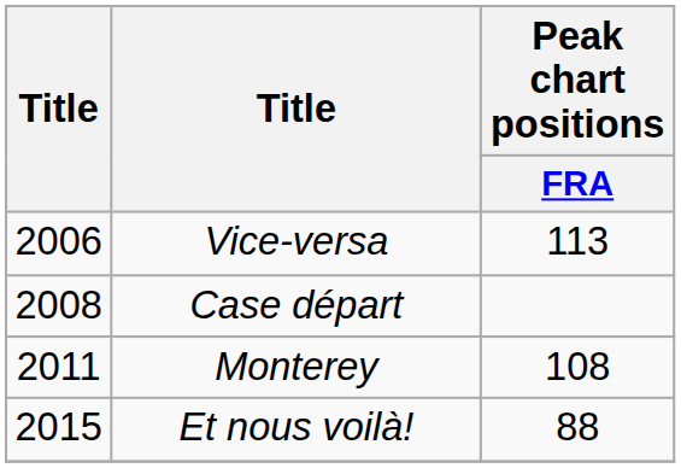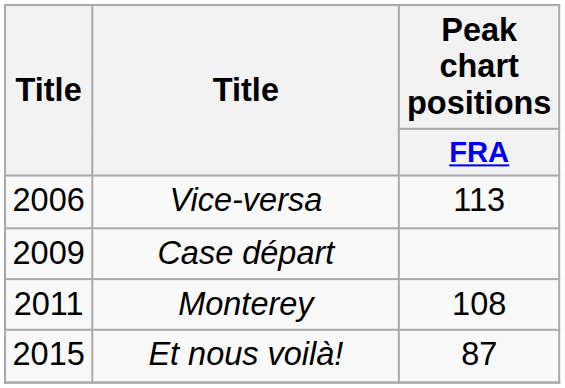Case départ | column 1: 2008 -> 2009
Et nous voilà! | Peak chart positions / FRA: 88 -> 87
